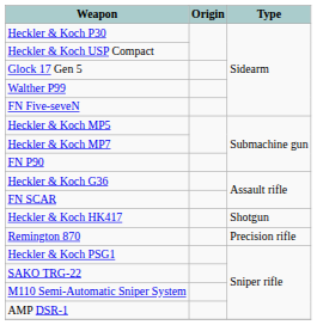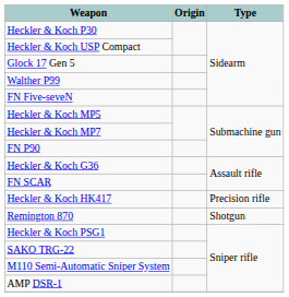Heckler & Koch HK417 | Type: Shotgun -> Precision rifle
Remington 870 | Type: Precision rifle -> Shotgun
